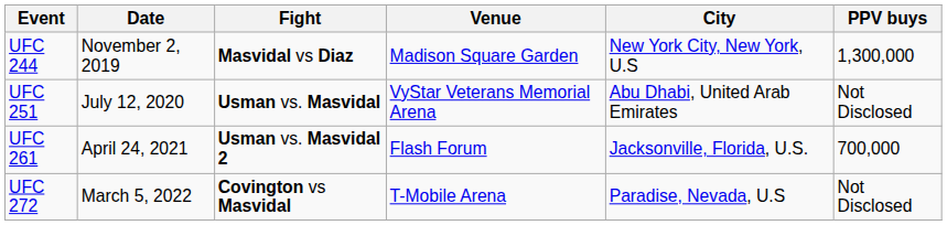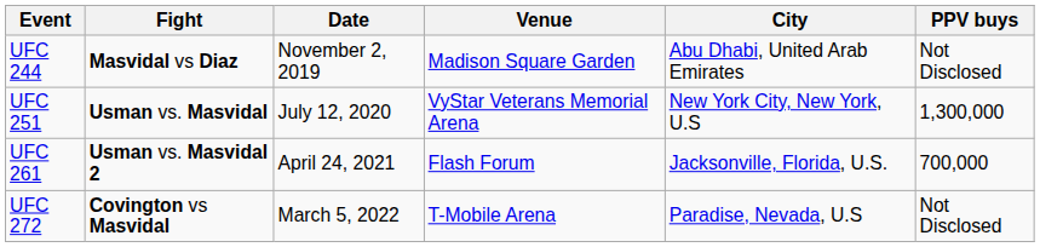columns swapped: Fight <-> Date
UFC 244 | City: New York City, New York, U.S -> Abu Dhabi, United Arab Emirates
UFC 244 | PPV buys: 1,300,000 -> Not Disclosed
UFC 251 | City: Abu Dhabi, United Arab Emirates -> New York City, New York, U.S
UFC 251 | PPV buys: Not Disclosed -> 1,300,000
